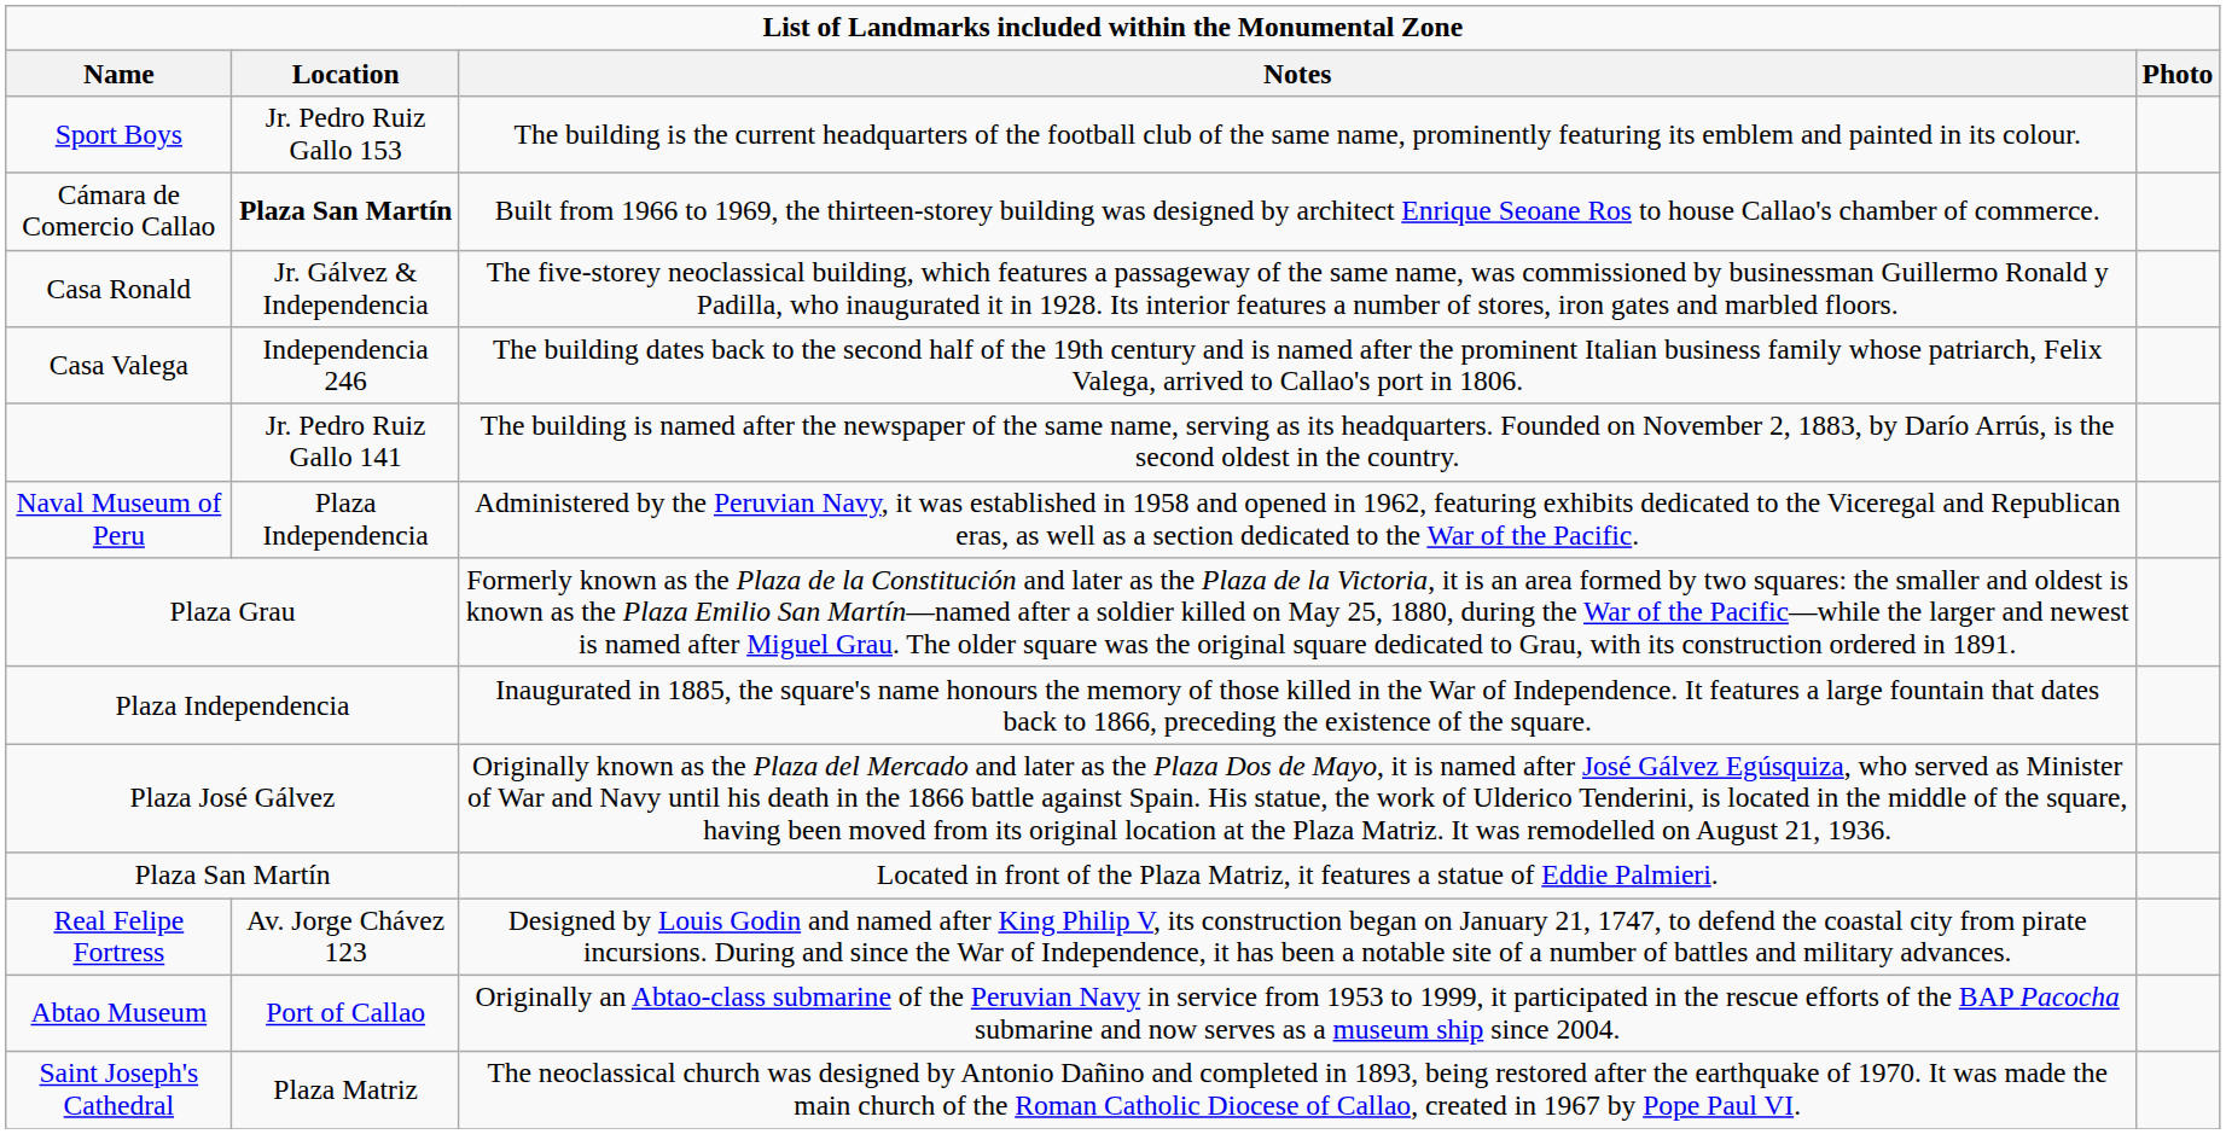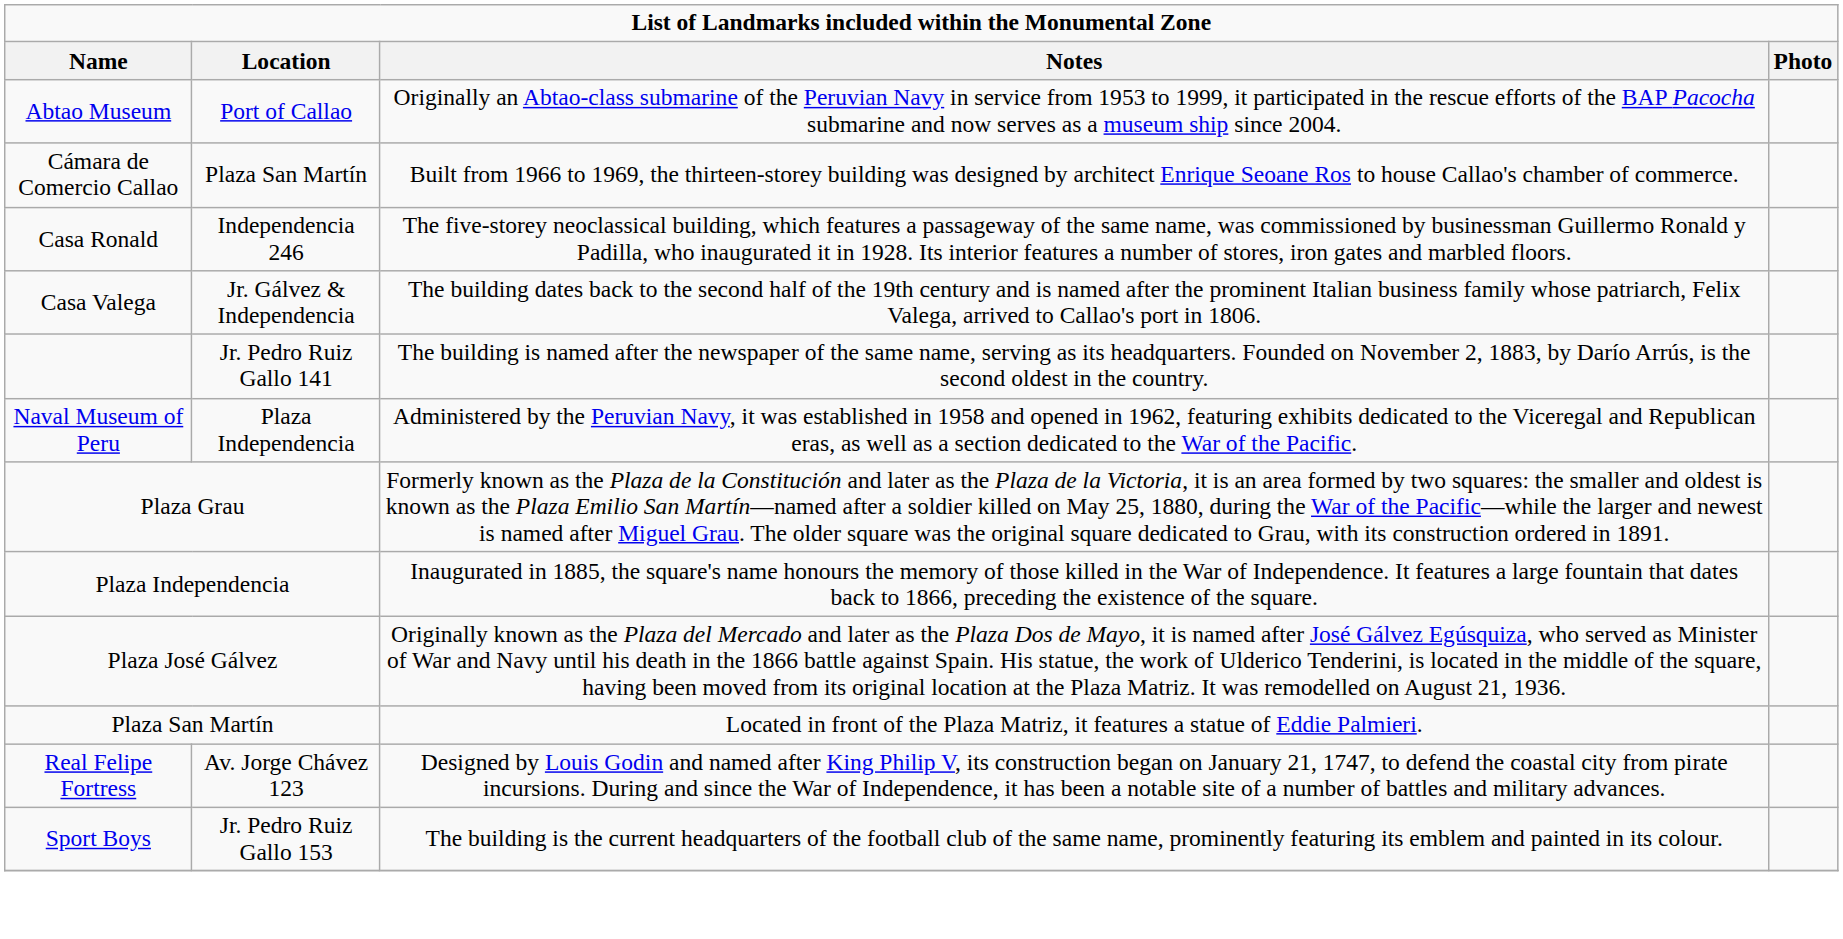rows swapped: Abtao Museum <-> Sport Boys
Cámara de Comercio Callao | column 2: bold -> normal
Casa Ronald | column 2: Jr. Gálvez & Independencia -> Independencia 246
Casa Valega | column 2: Independencia 246 -> Jr. Gálvez & Independencia
- row: Saint Joseph's Cathedral | Plaza Matriz | The neoclassical church was designed by Antonio Dañino and completed in 1893, being restored after the earthquake of 1970. It was made the main church of the Roman Catholic Diocese of Callao, created in 1967 by Pope Paul VI.
